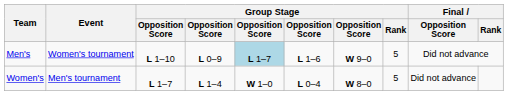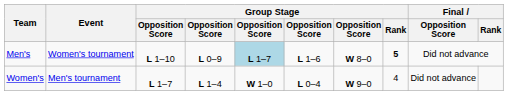Men's | column 7: W 9–0 -> W 8–0
Men's | Group Stage / Rank: normal -> bold
Women's | column 7: W 8–0 -> W 9–0
Women's | Group Stage / Rank: 5 -> 4
